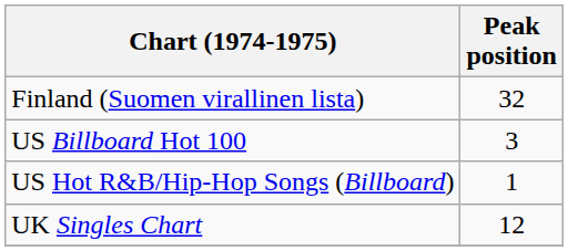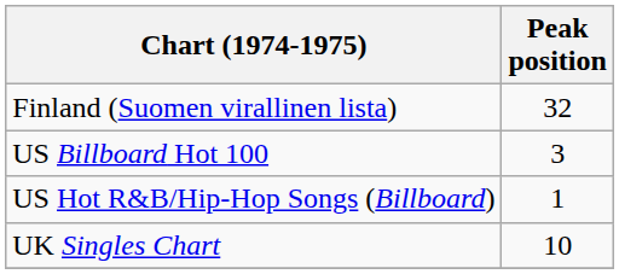UK Singles Chart | Peak position: 12 -> 10
